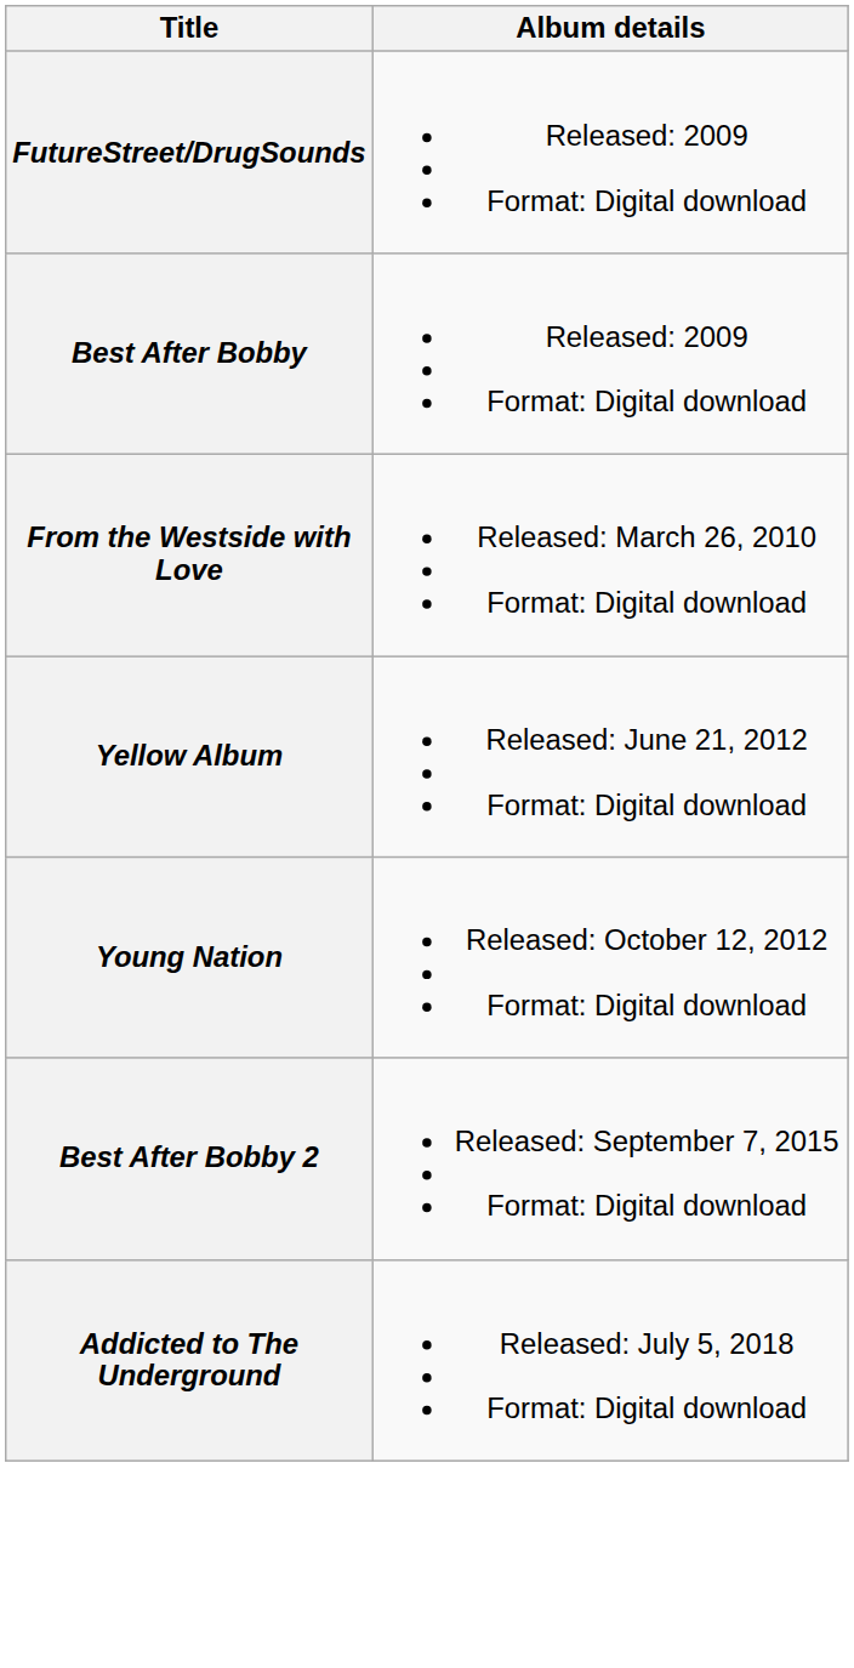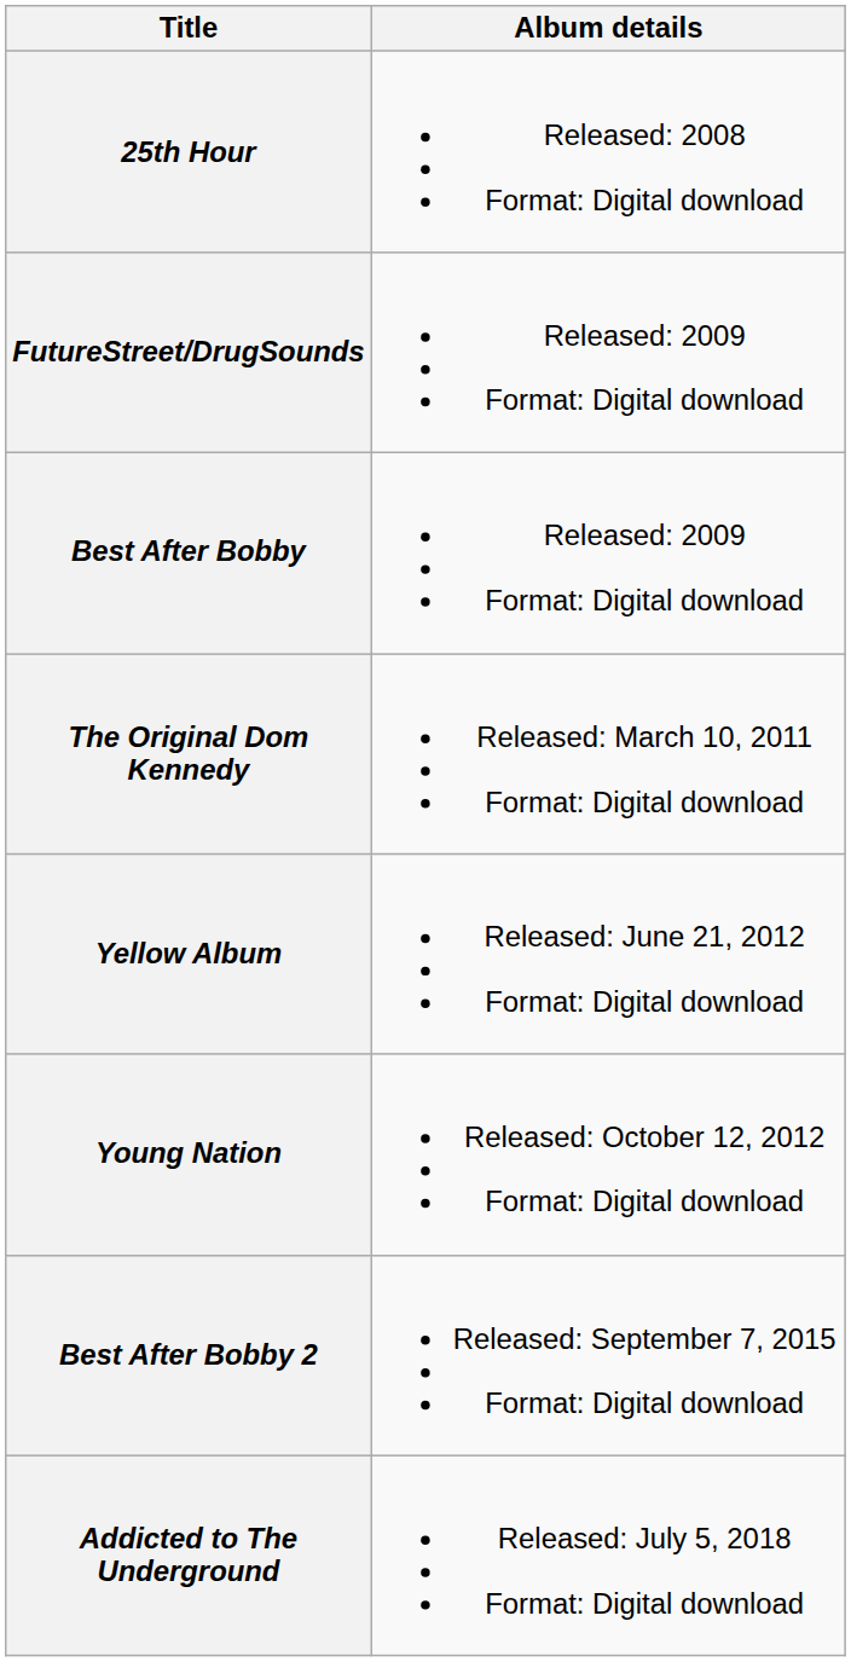+ row: 25th Hour | Released: 2008 Format: Digital download
- row: From the Westside with Love | Released: March 26, 2010 Format: Digital download
+ row: The Original Dom Kennedy | Released: March 10, 2011 Format: Digital download
